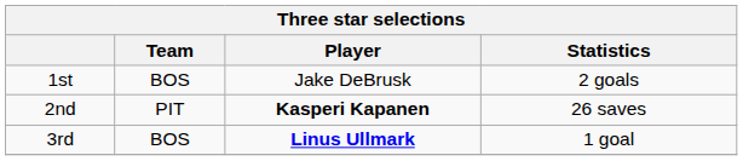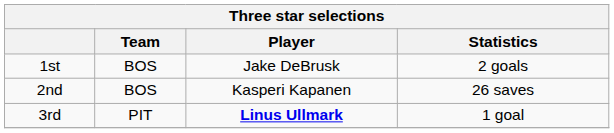2nd | Team: PIT -> BOS
2nd | Player: bold -> normal
3rd | Team: BOS -> PIT
